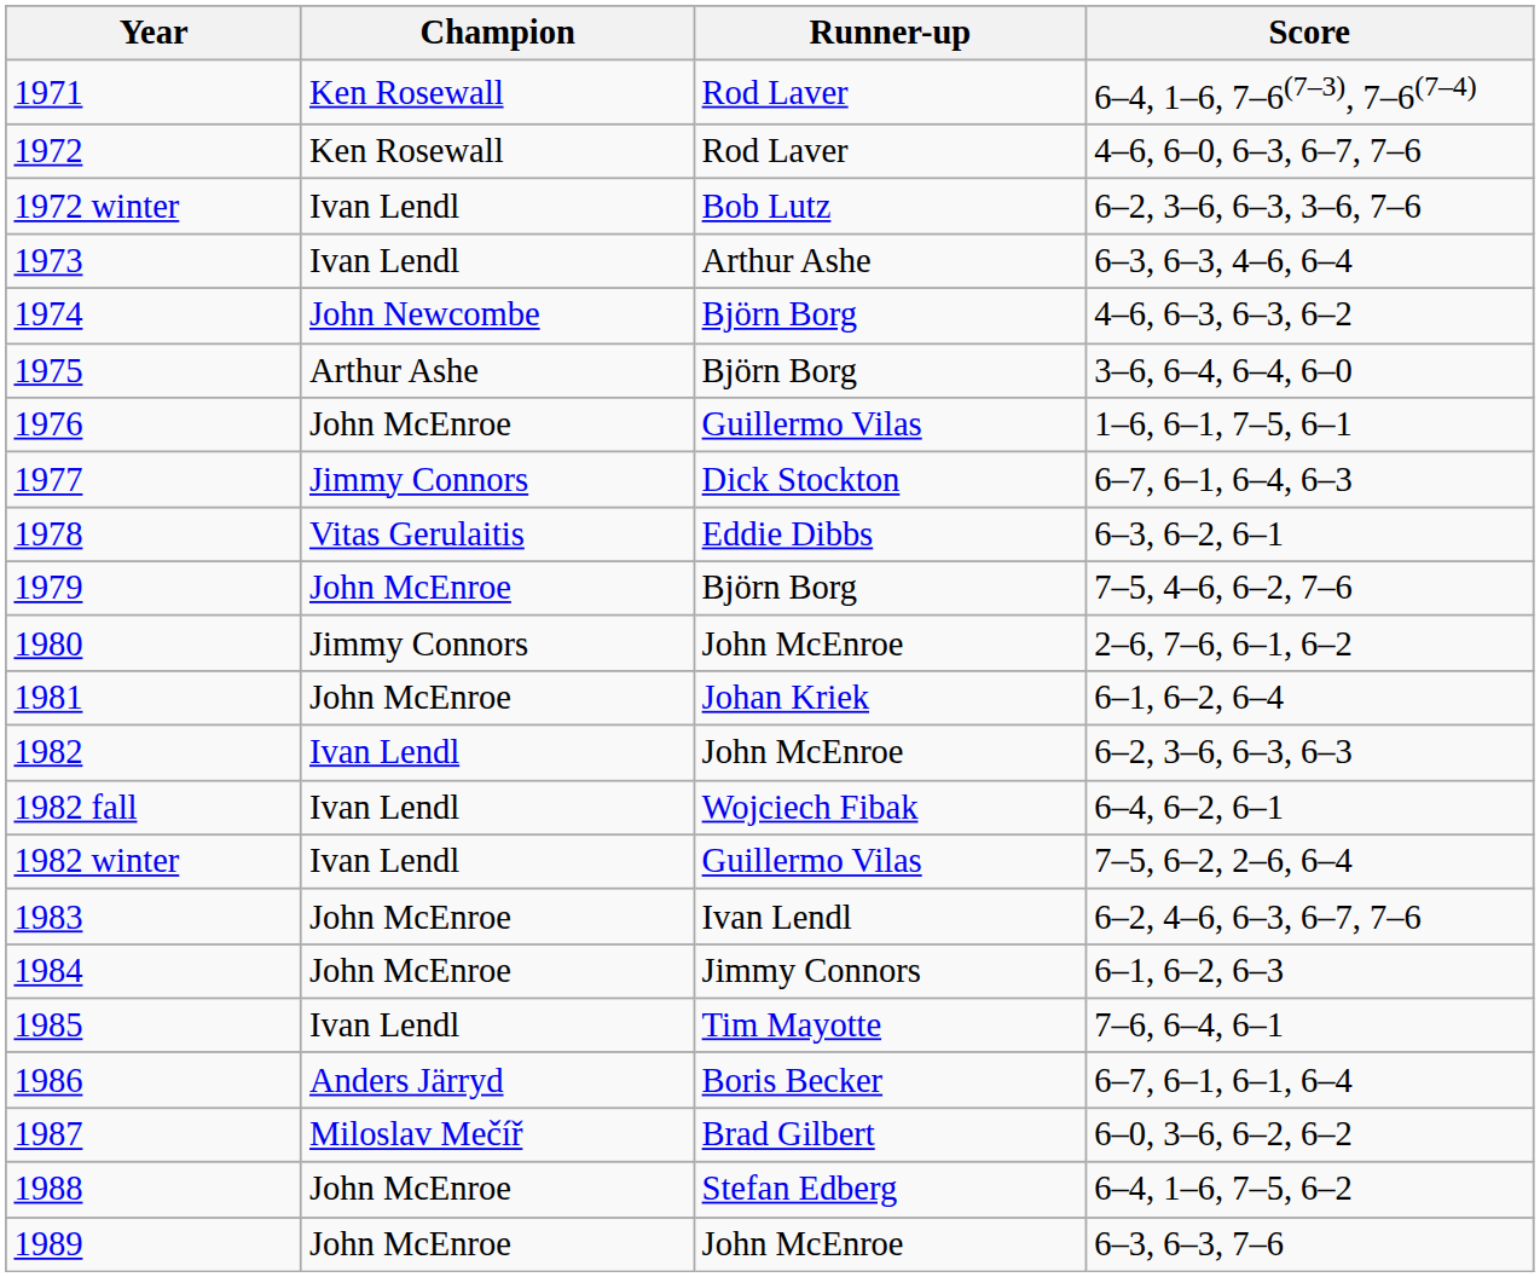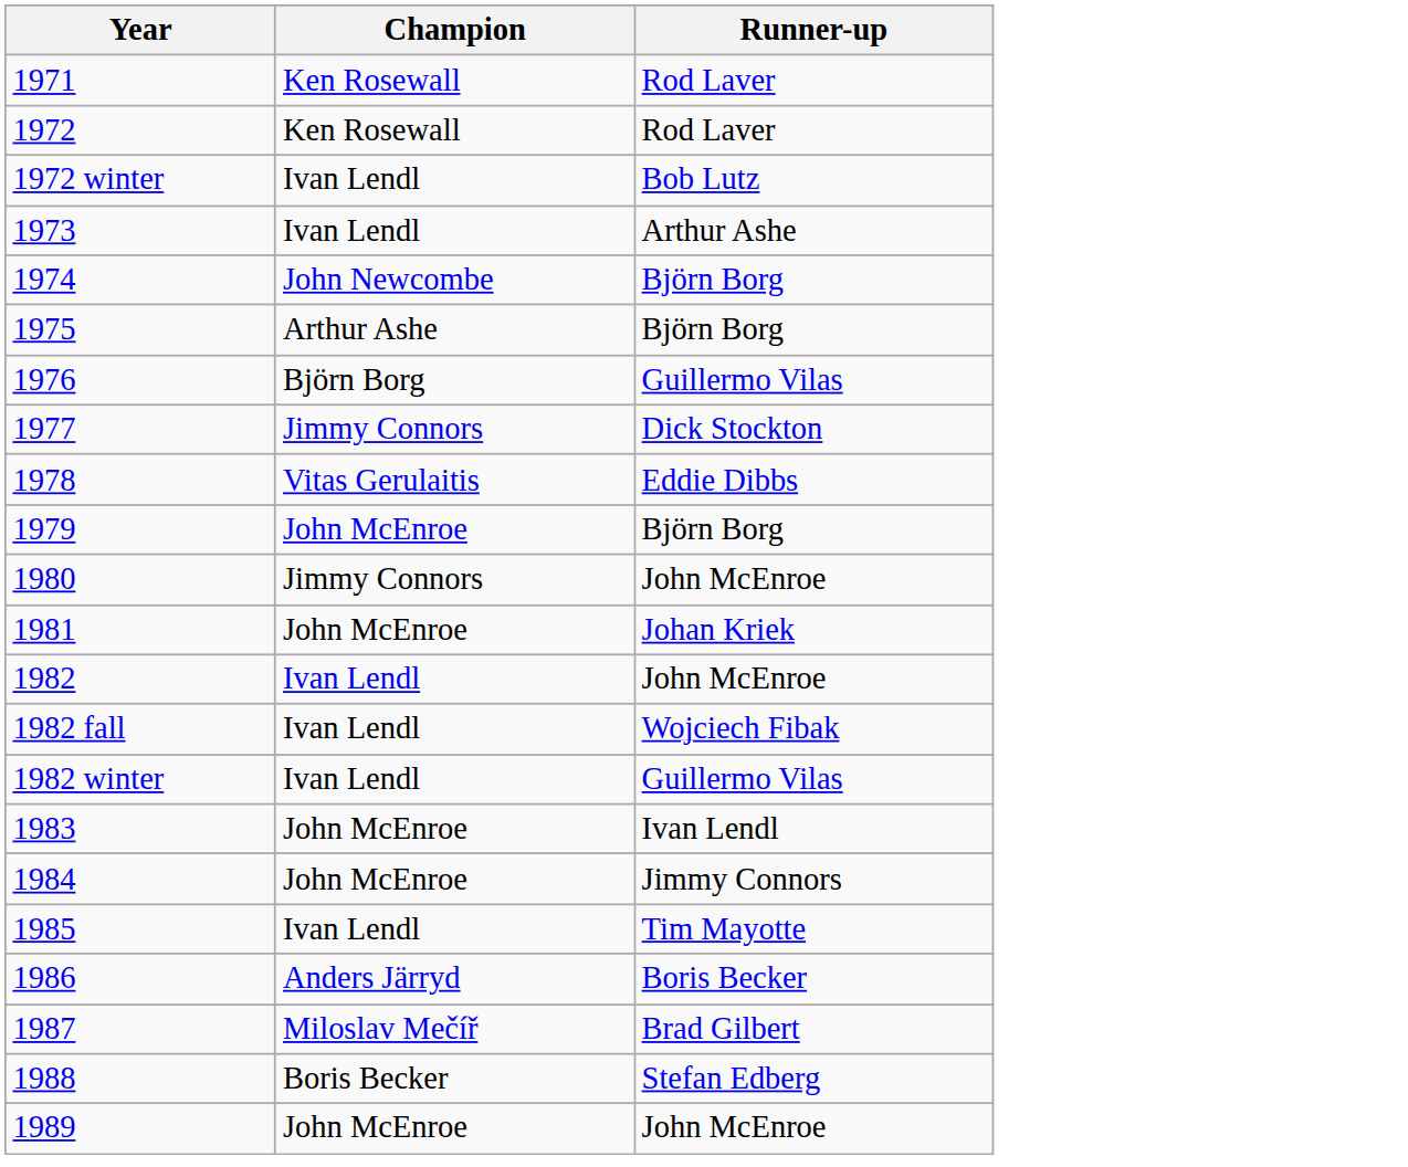- column: Score | 6–4, 1–6, 7–6(7–3), 7–6(7–4) | 4–6, 6–0, 6–3, 6–7, 7–6 | 6–2, 3–6, 6–3, 3–6, 7–6 | 6–3, 6–3, 4–6, 6–4 | 4–6, 6–3, 6–3, 6–2 | 3–6, 6–4, 6–4, 6–0 | 1–6, 6–1, 7–5, 6–1 | 6–7, 6–1, 6–4, 6–3 | 6–3, 6–2, 6–1 | 7–5, 4–6, 6–2, 7–6 | 2–6, 7–6, 6–1, 6–2 | 6–1, 6–2, 6–4 | 6–2, 3–6, 6–3, 6–3 | 6–4, 6–2, 6–1 | 7–5, 6–2, 2–6, 6–4 | 6–2, 4–6, 6–3, 6–7, 7–6 | 6–1, 6–2, 6–3 | 7–6, 6–4, 6–1 | 6–7, 6–1, 6–1, 6–4 | 6–0, 3–6, 6–2, 6–2 | 6–4, 1–6, 7–5, 6–2 | 6–3, 6–3, 7–6
1976 | Champion: John McEnroe -> Björn Borg
1988 | Champion: John McEnroe -> Boris Becker
